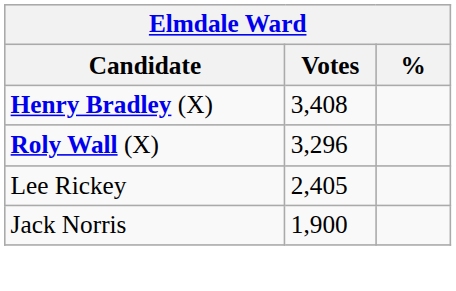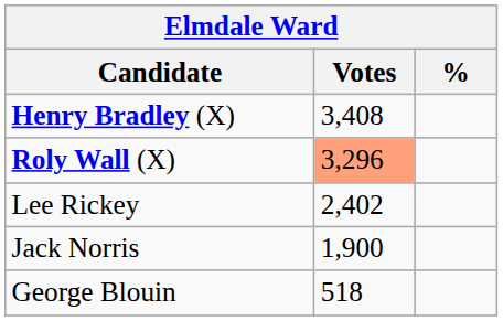Roly Wall (X) | Votes: no background -> lightsalmon background
Lee Rickey | Votes: 2,405 -> 2,402
+ row: George Blouin | 518
